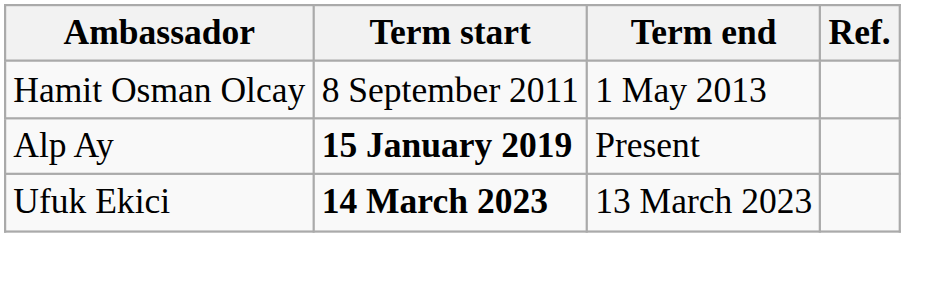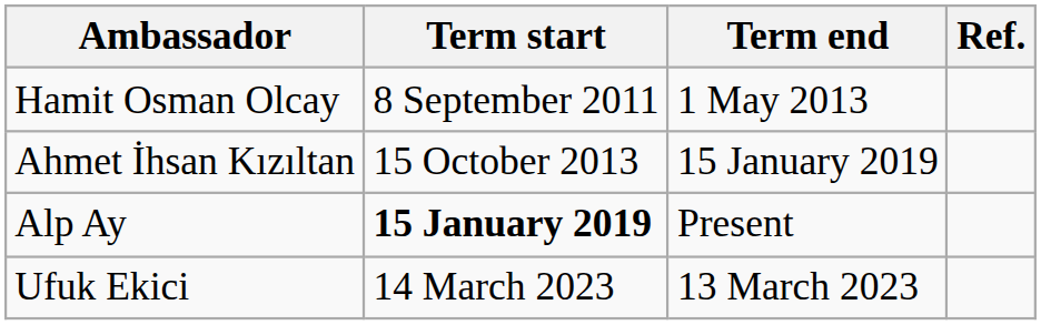+ row: Ahmet İhsan Kızıltan | 15 October 2013 | 15 January 2019
Ufuk Ekici | Term start: bold -> normal
